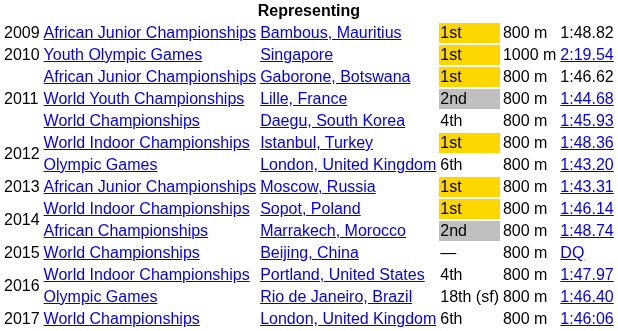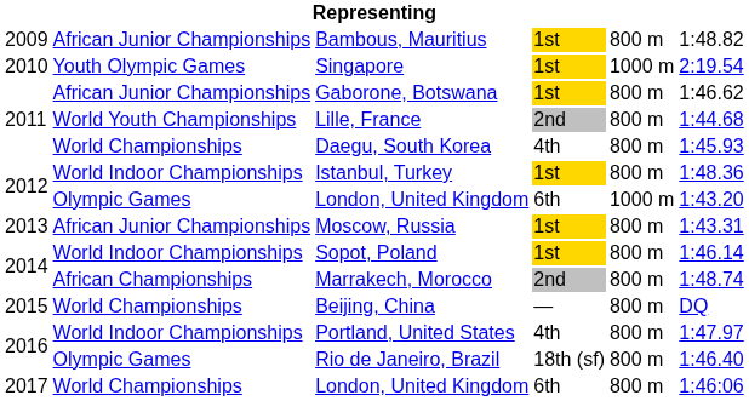2012 / London, United Kingdom | column 5: 800 m -> 1000 m
